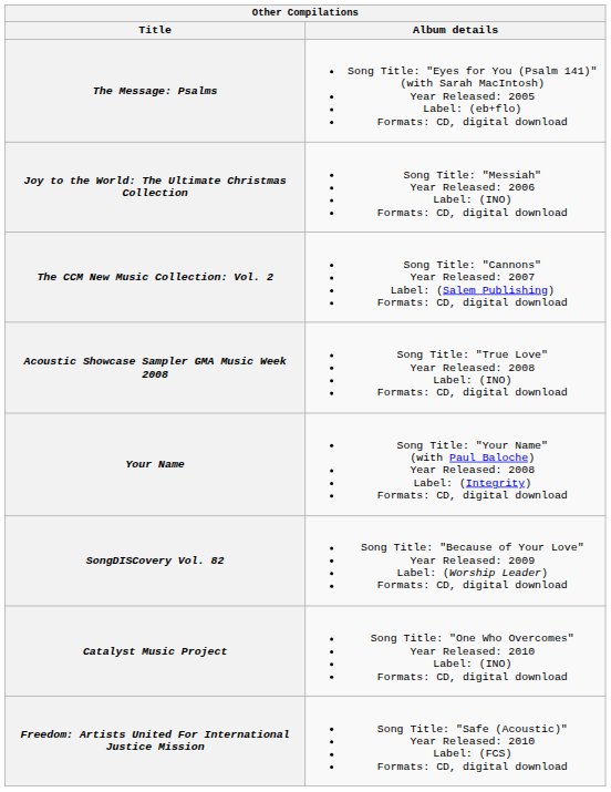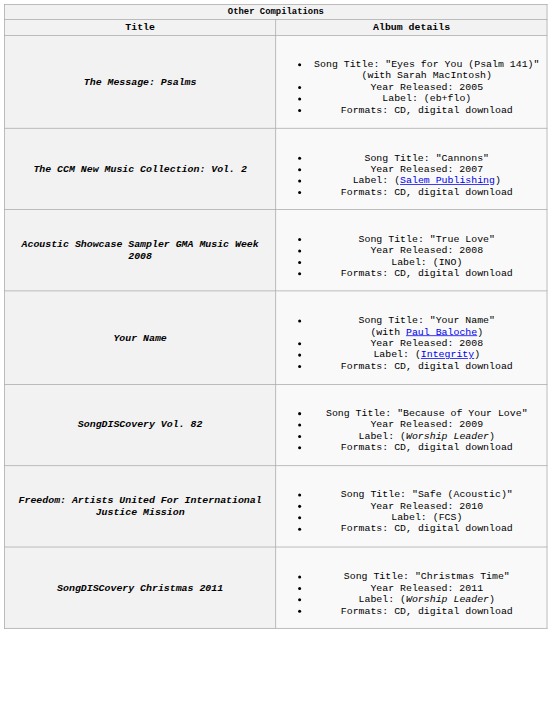- row: Joy to the World: The Ultimate Christmas Collection | Song Title: "Messiah" Year Released: 2006 Label: (INO) Formats: CD, digital download
- row: Catalyst Music Project | Song Title: "One Who Overcomes" Year Released: 2010 Label: (INO) Formats: CD, digital download
+ row: SongDISCovery Christmas 2011 | Song Title: "Christmas Time" Year Released: 2011 Label: (Worship Leader) Formats: CD, digital download
